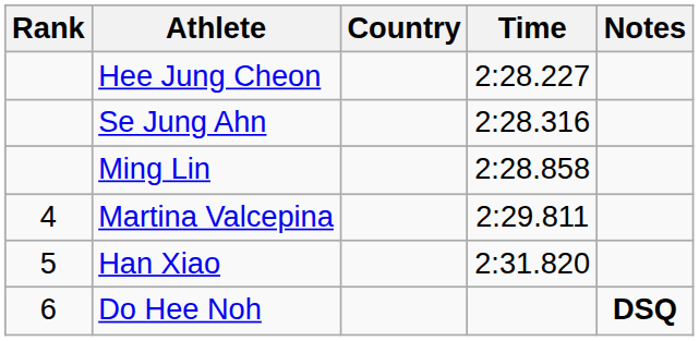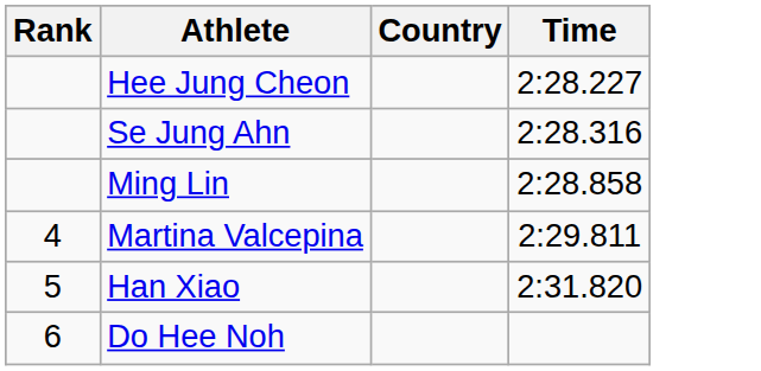- column: Notes | DSQ
